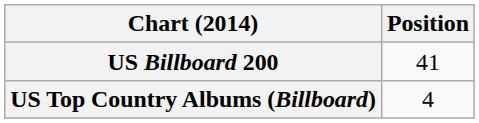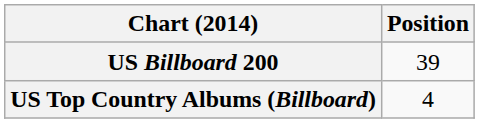US Billboard 200 | Position: 41 -> 39
